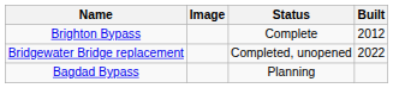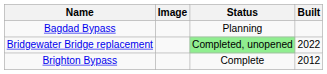rows swapped: Brighton Bypass <-> Bagdad Bypass
Bridgewater Bridge replacement | Status: no background -> lightgreen background
